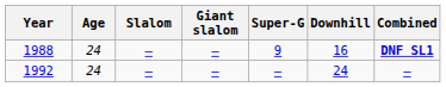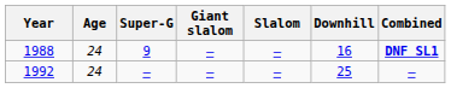columns swapped: Slalom <-> Super-G
1992 | Downhill: 24 -> 25
